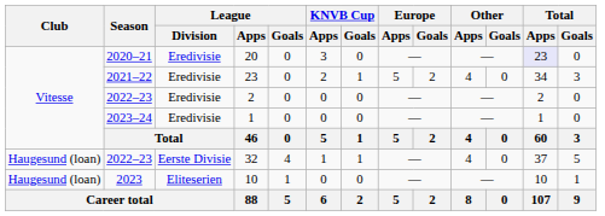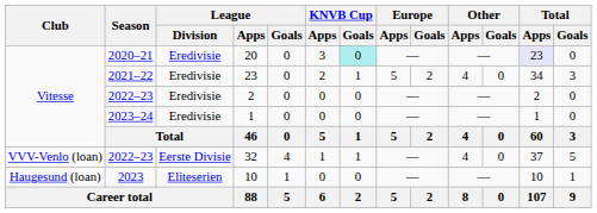20 | KNVB Cup / Goals: no background -> paleturquoise background
32 | Club: Haugesund (loan) -> VVV-Venlo (loan)
